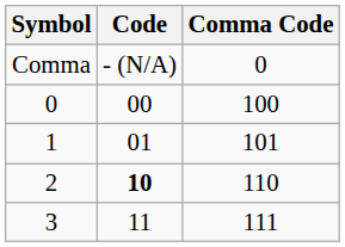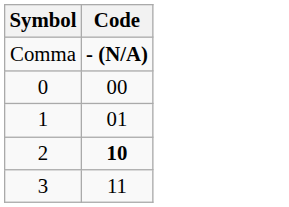- column: Comma Code | 0 | 100 | 101 | 110 | 111
Comma | Code: normal -> bold
